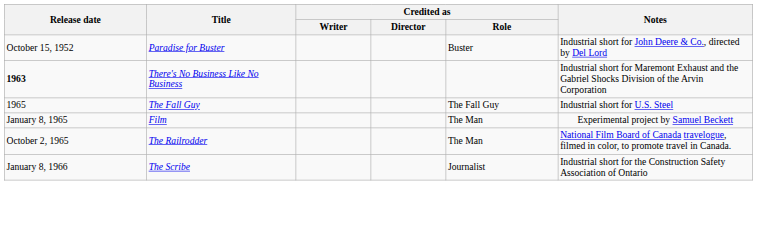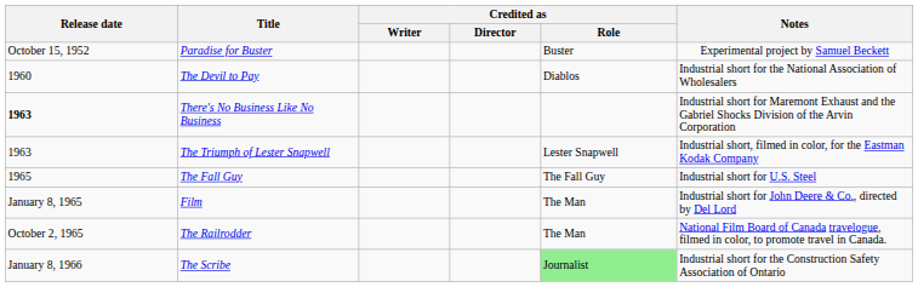Paradise for Buster | Notes: Industrial short for John Deere & Co., directed by Del Lord -> Experimental project by Samuel Beckett
+ row: 1960 | The Devil to Pay | Diablos | Industrial short for the National Association of Wholesalers
+ row: 1963 | The Triumph of Lester Snapwell | Lester Snapwell | Industrial short, filmed in color, for the Eastman Kodak Company
Film | Notes: Experimental project by Samuel Beckett -> Industrial short for John Deere & Co., directed by Del Lord
The Scribe | Credited as / Role: no background -> lightgreen background
